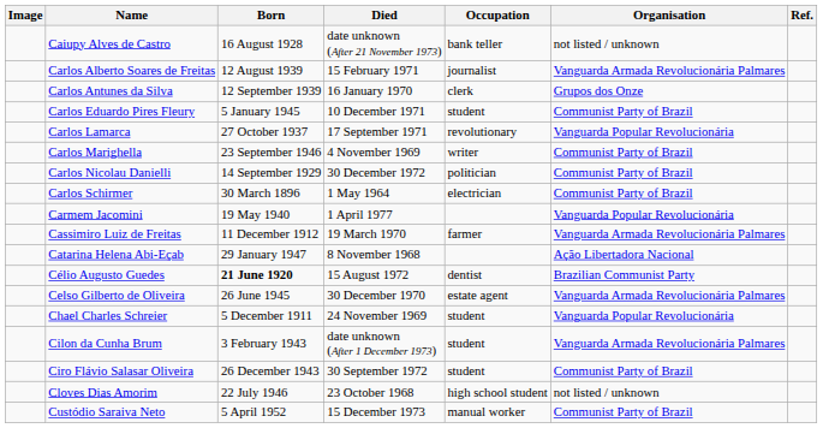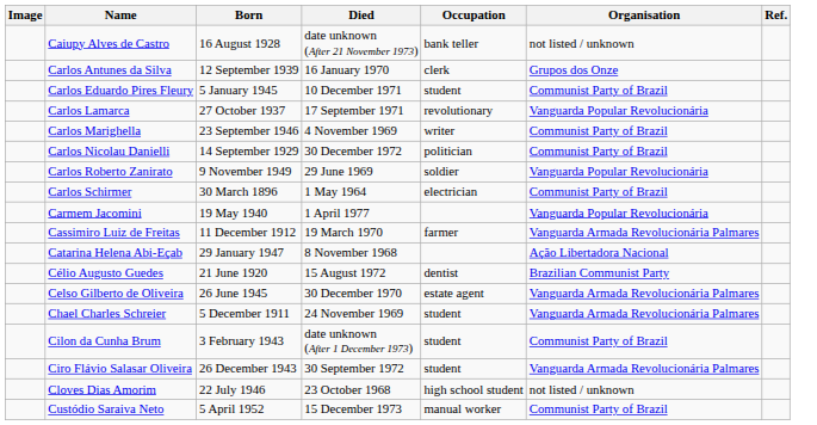- row: Carlos Alberto Soares de Freitas | 12 August 1939 | 15 February 1971 | journalist | Vanguarda Armada Revolucionária Palmares
+ row: Carlos Roberto Zanirato | 9 November 1949 | 29 June 1969 | soldier | Vanguarda Popular Revolucionária
Célio Augusto Guedes | Born: bold -> normal
Chael Charles Schreier | Organisation: Vanguarda Popular Revolucionária -> Vanguarda Armada Revolucionária Palmares
Cilon da Cunha Brum | Organisation: Vanguarda Armada Revolucionária Palmares -> Communist Party of Brazil
Ciro Flávio Salasar Oliveira | Organisation: Communist Party of Brazil -> Vanguarda Armada Revolucionária Palmares
